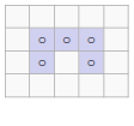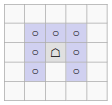+ row: ○ | ☖ | ○
